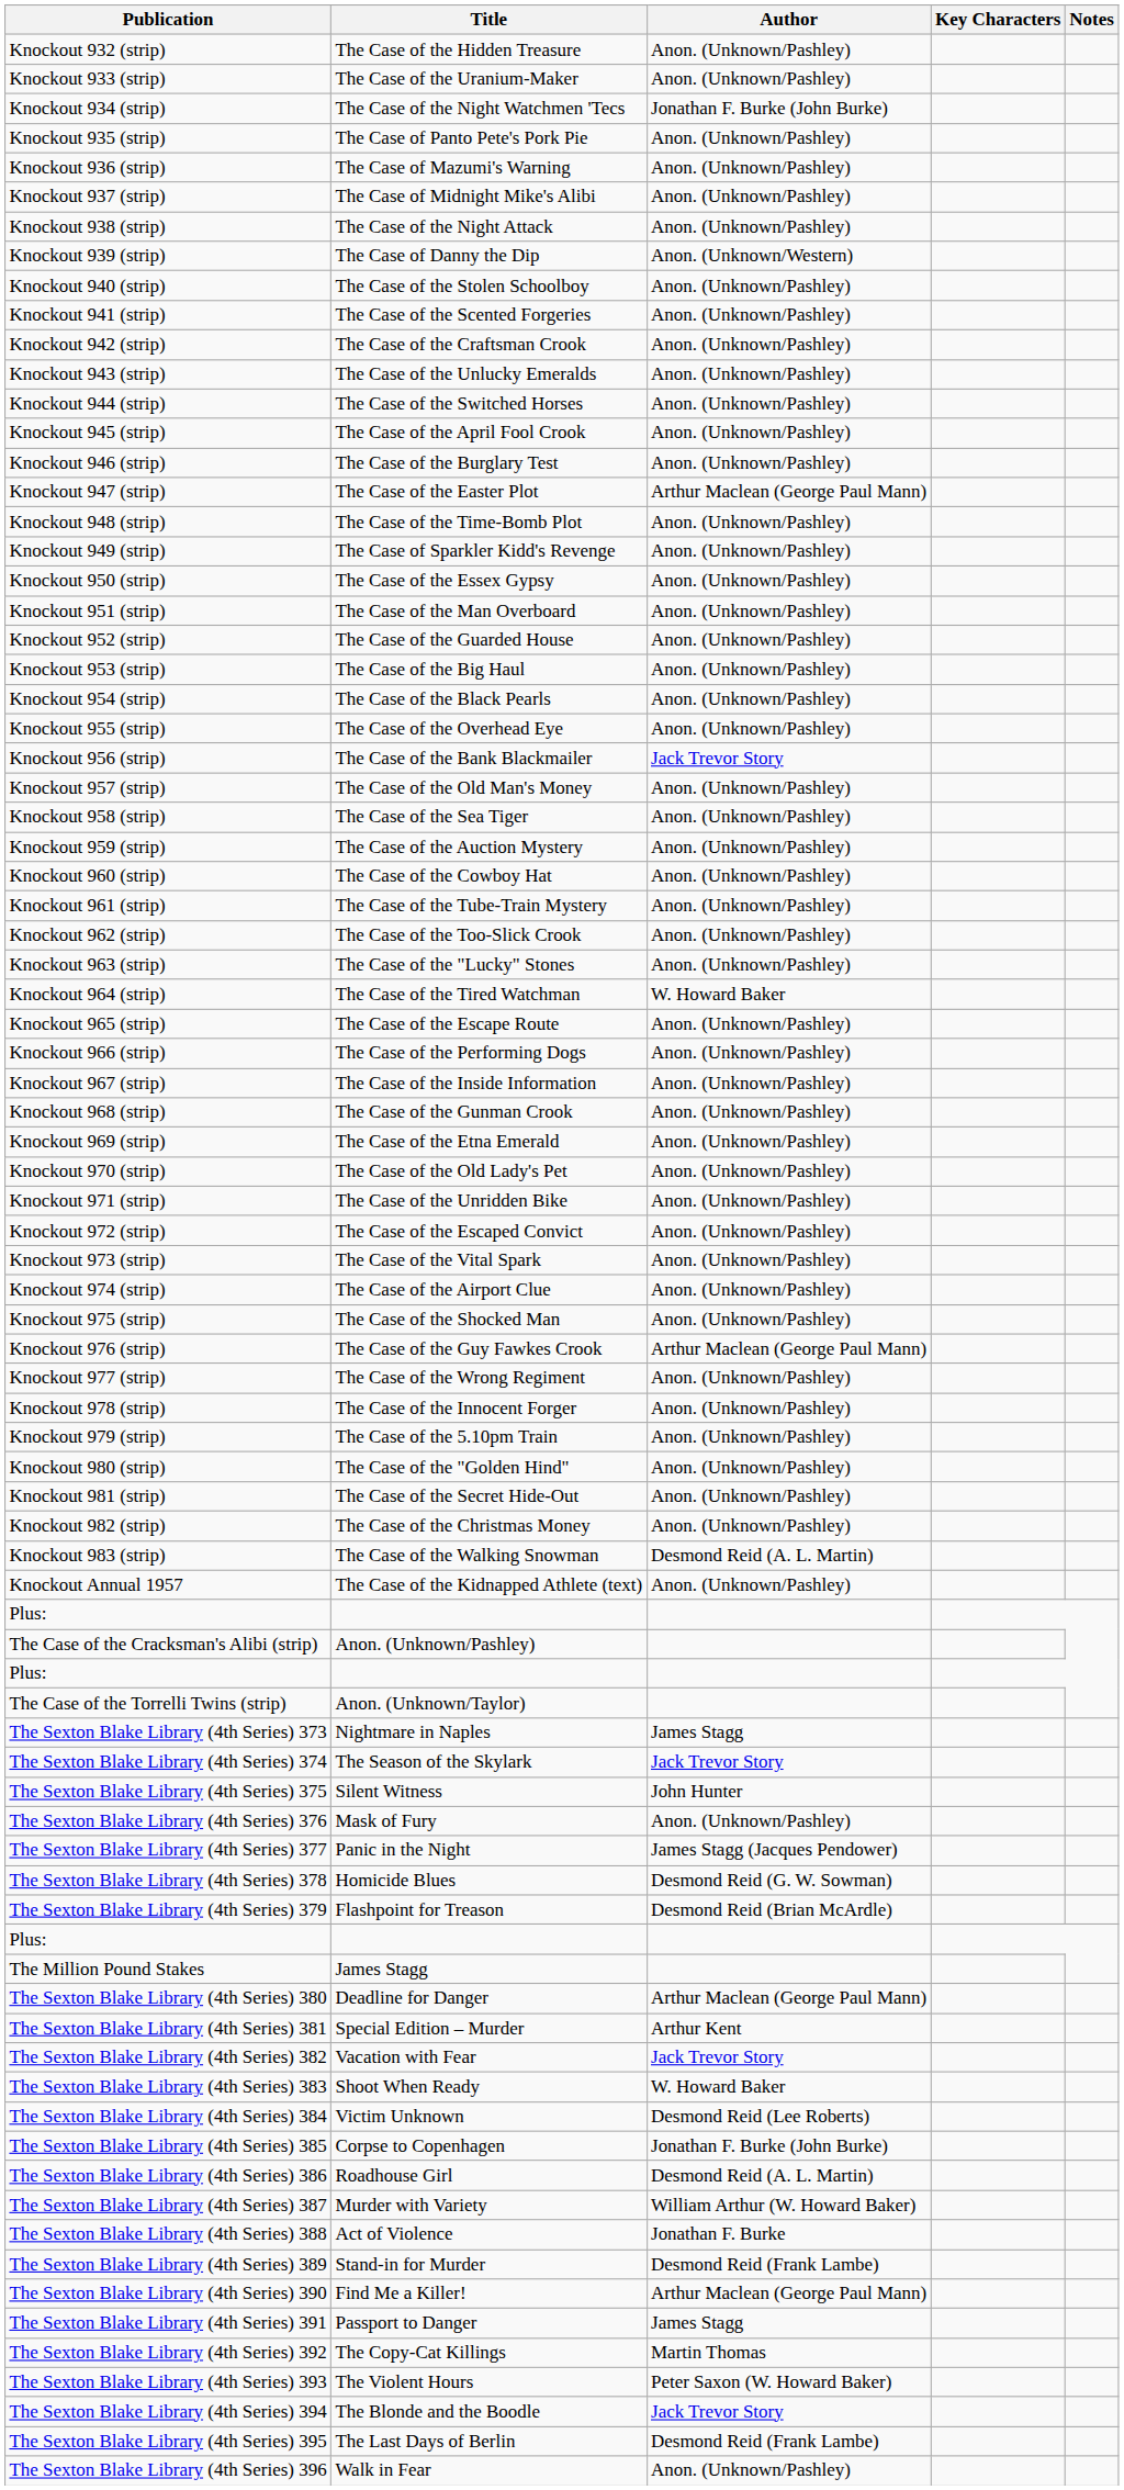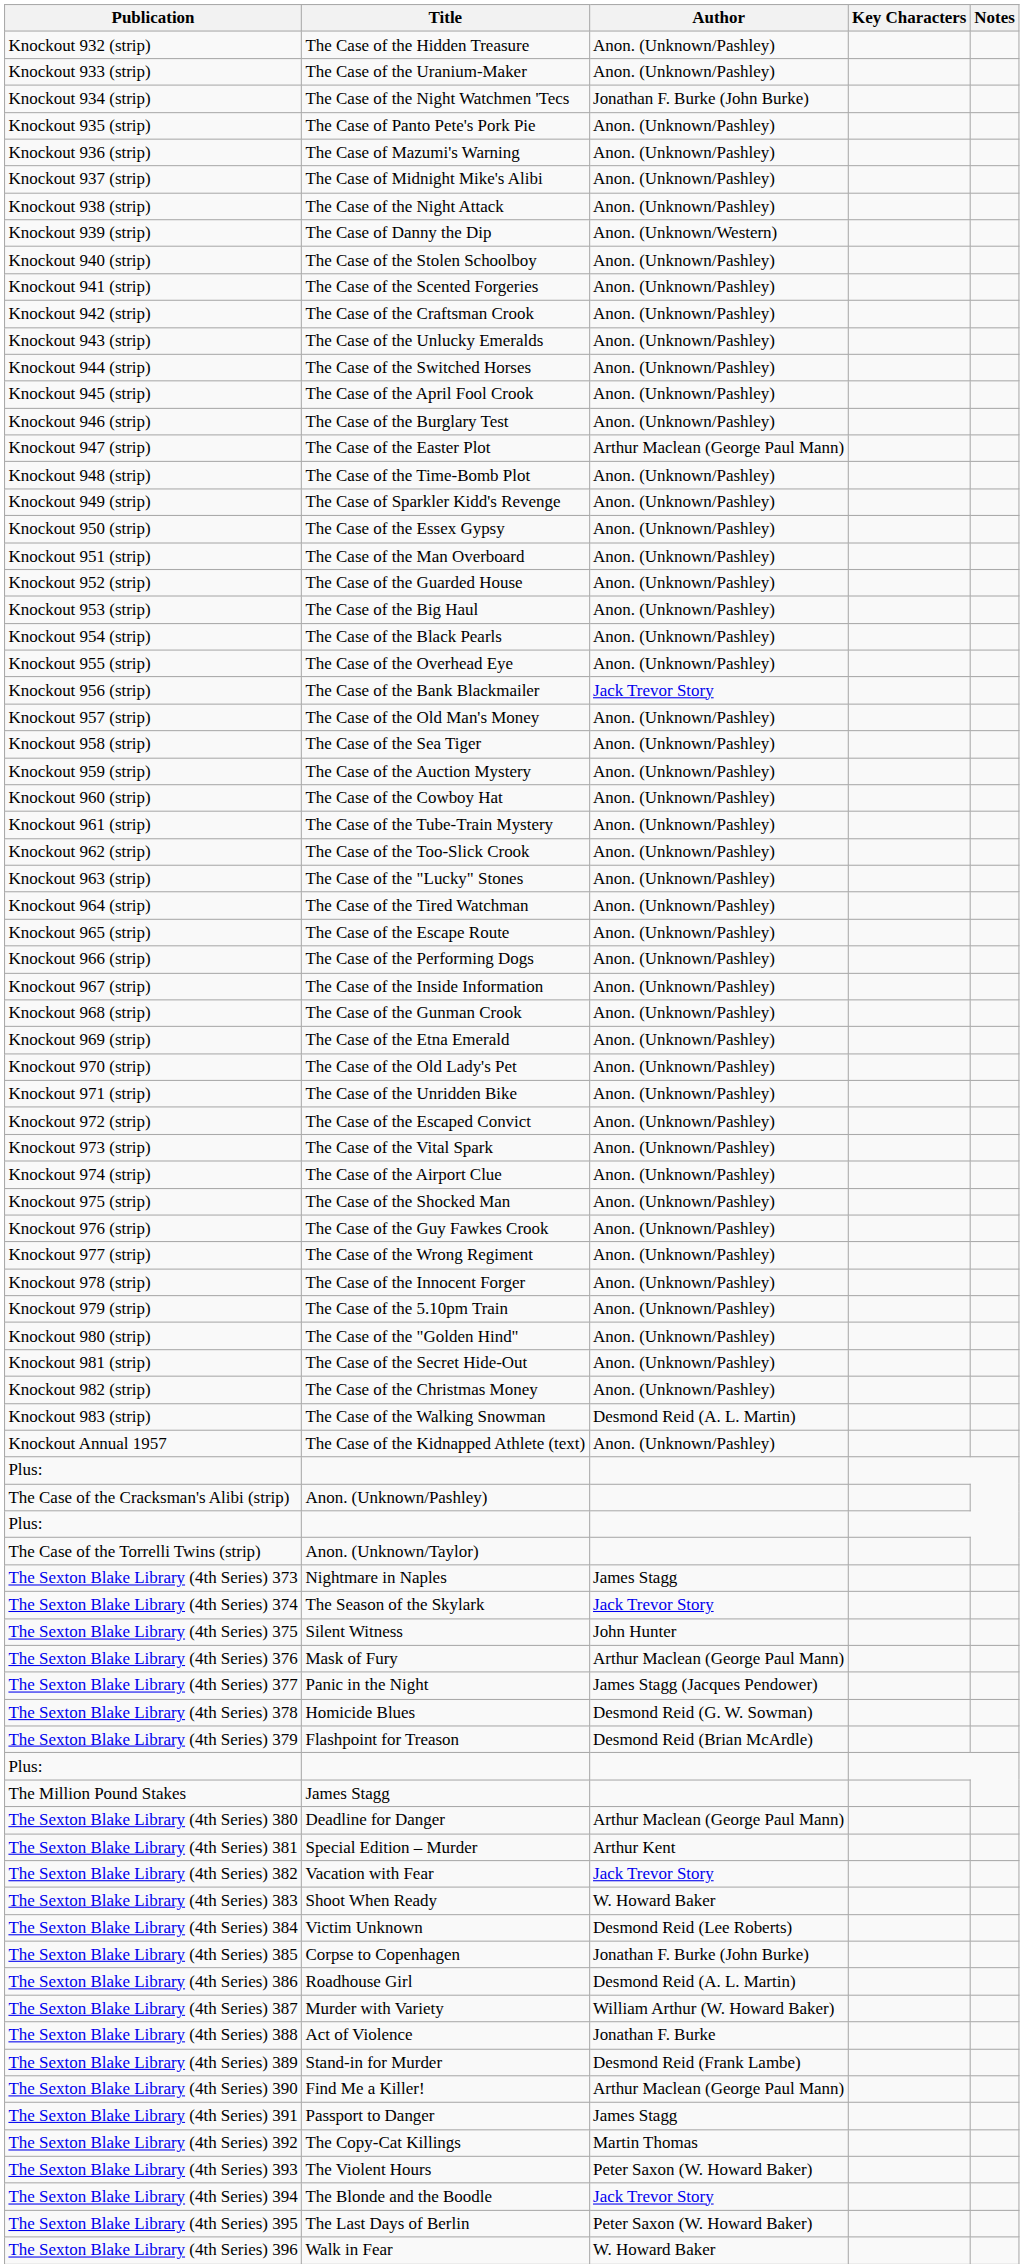Knockout 964 (strip) | Author: W. Howard Baker -> Anon. (Unknown/Pashley)
Knockout 976 (strip) | Author: Arthur Maclean (George Paul Mann) -> Anon. (Unknown/Pashley)
The Sexton Blake Library (4th Series) 376 | Author: Anon. (Unknown/Pashley) -> Arthur Maclean (George Paul Mann)
The Sexton Blake Library (4th Series) 395 | Author: Desmond Reid (Frank Lambe) -> Peter Saxon (W. Howard Baker)
The Sexton Blake Library (4th Series) 396 | Author: Anon. (Unknown/Pashley) -> W. Howard Baker
